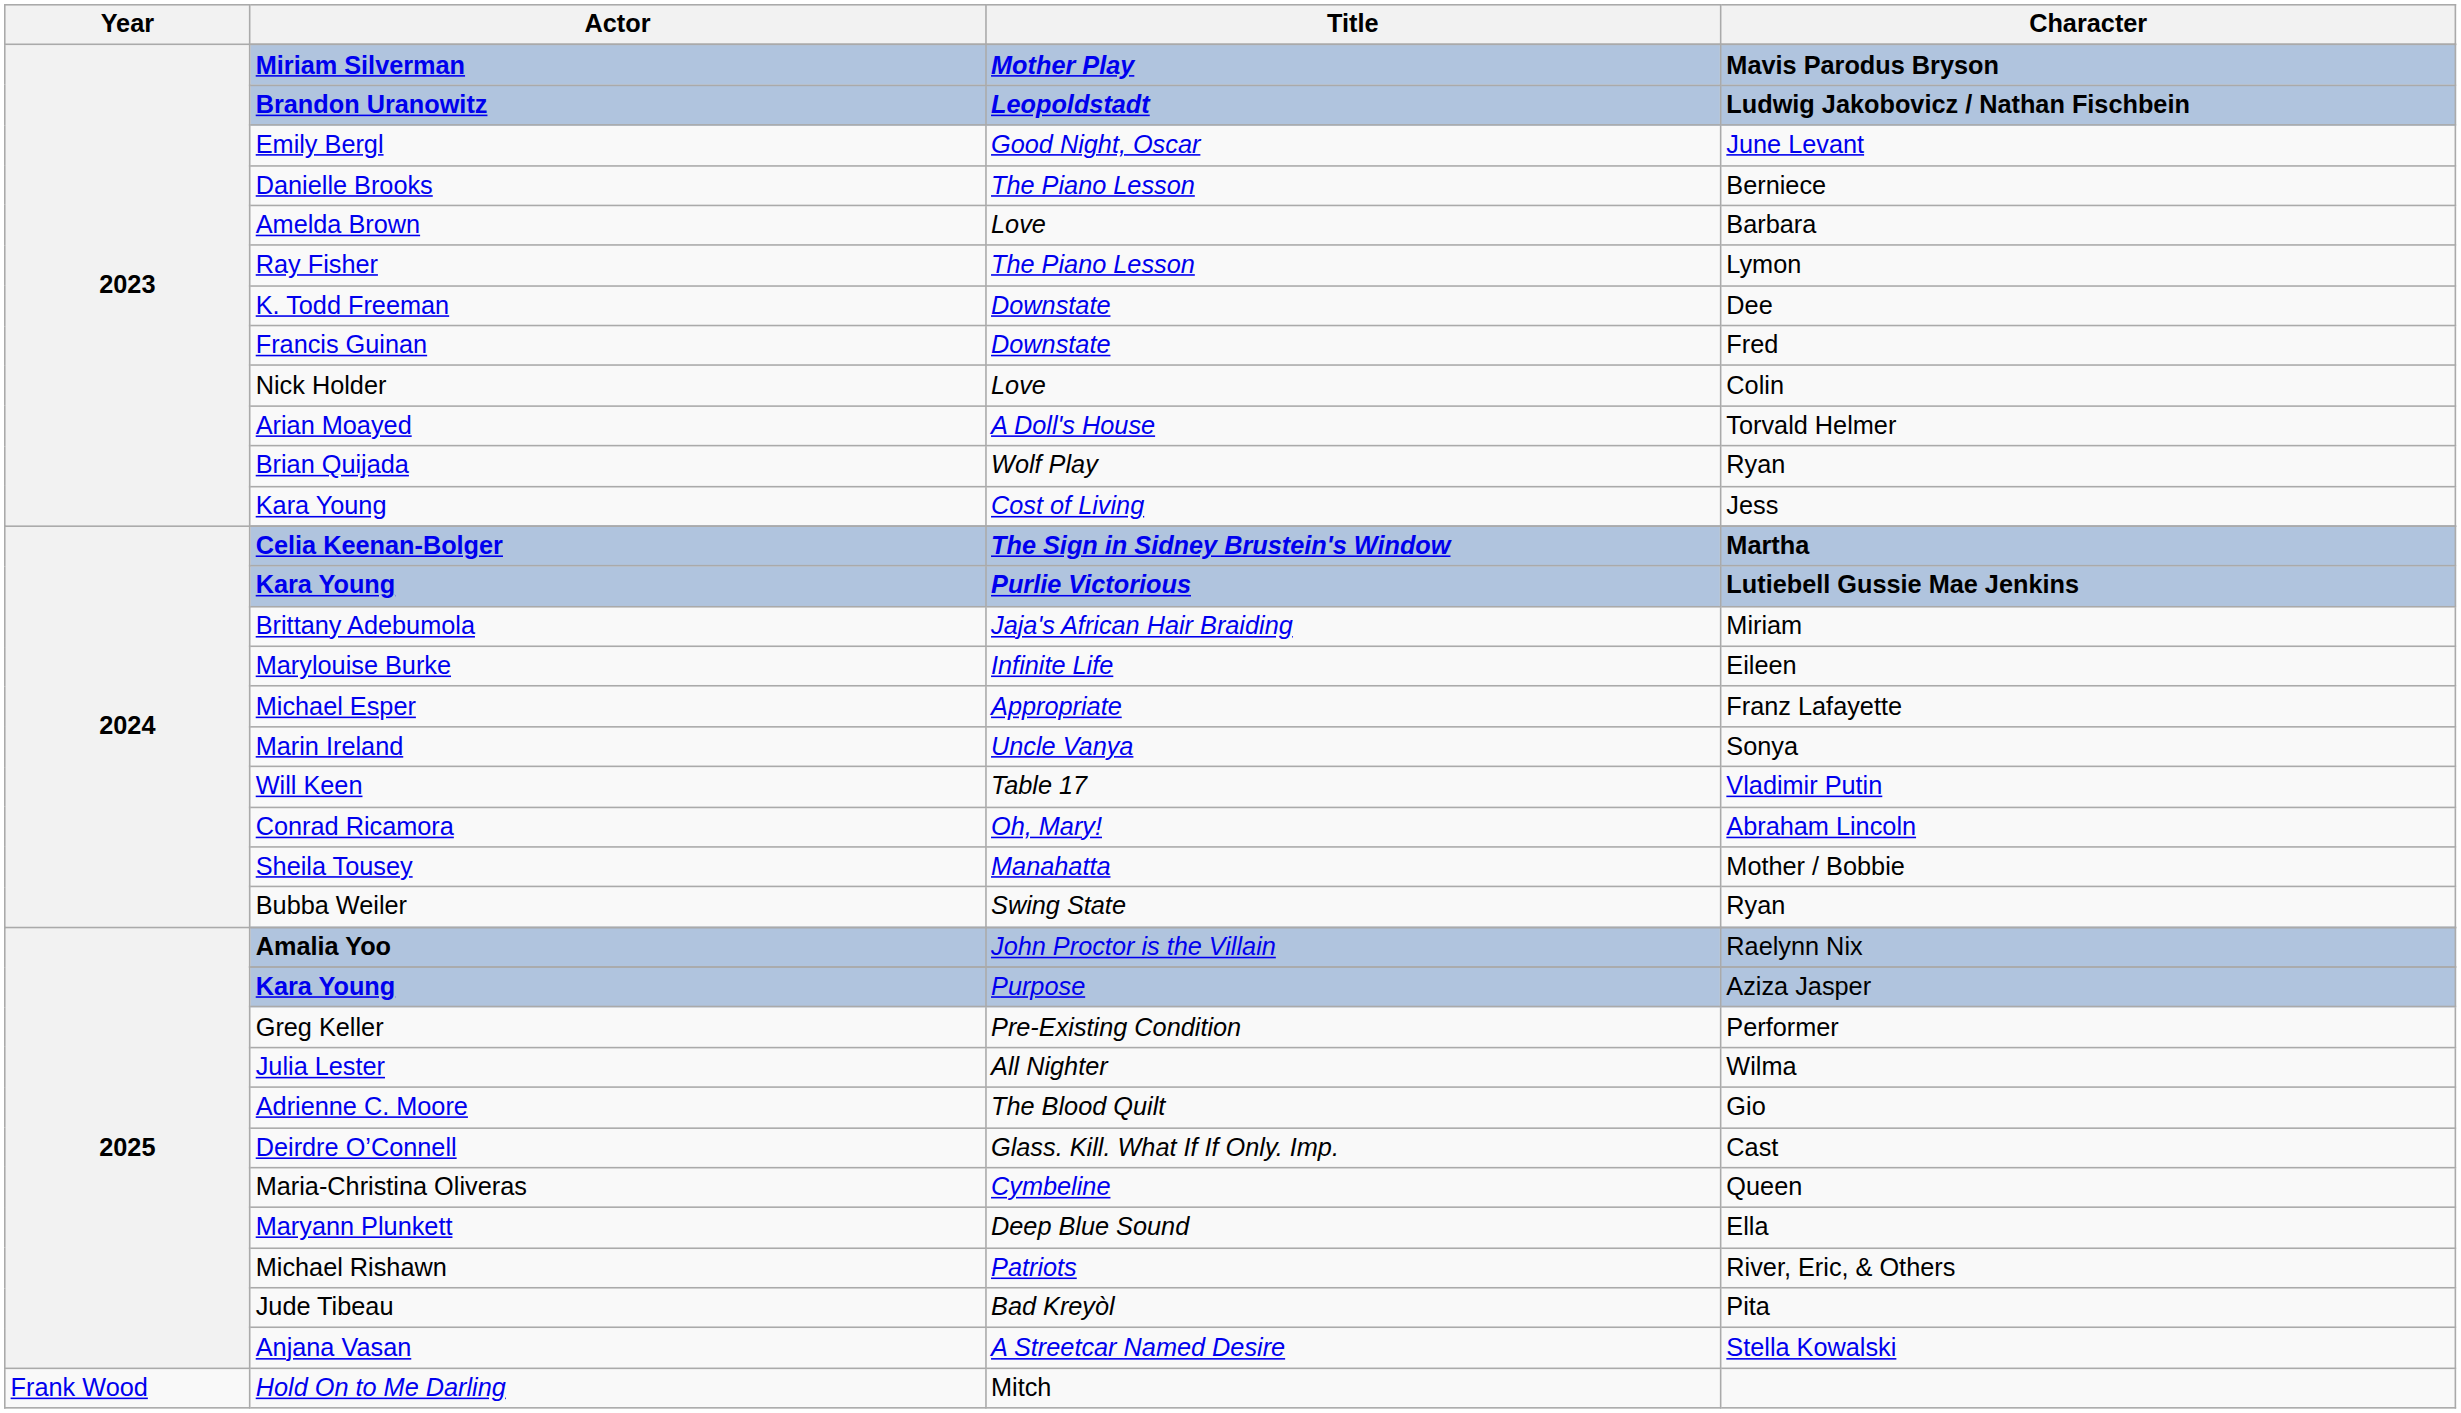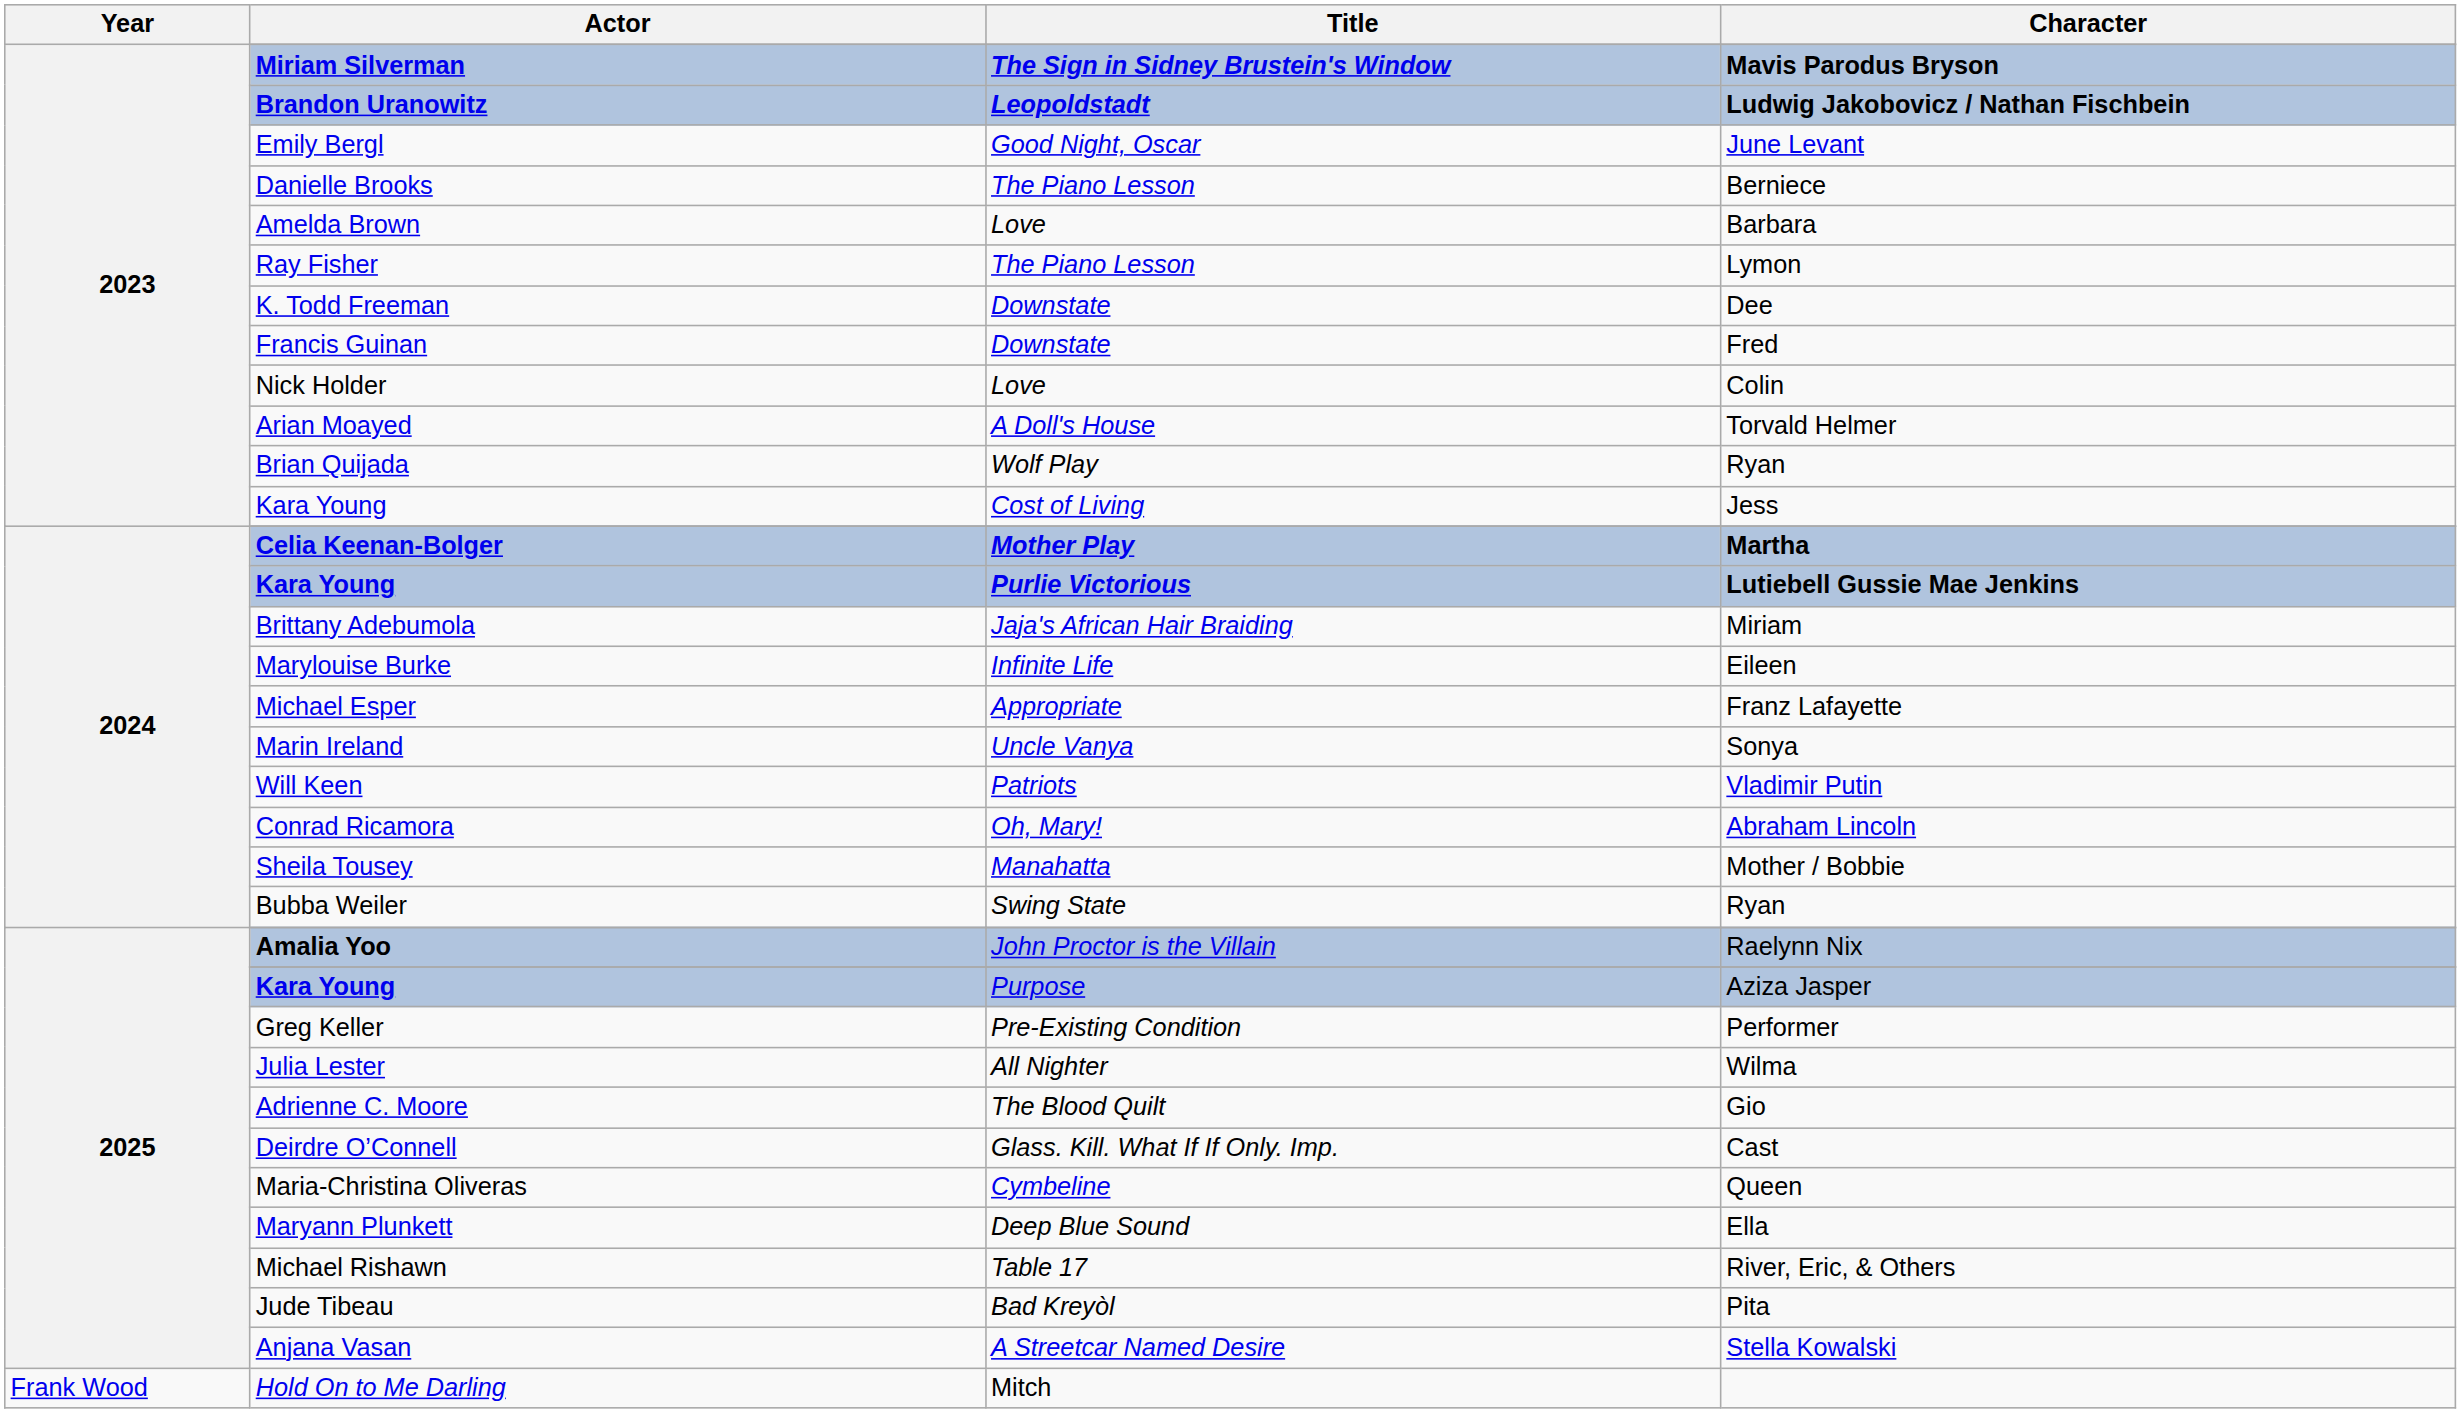Mavis Parodus Bryson | Title: Mother Play -> The Sign in Sidney Brustein's Window
Martha | Title: The Sign in Sidney Brustein's Window -> Mother Play
Vladimir Putin | Title: Table 17 -> Patriots
River, Eric, & Others | Title: Patriots -> Table 17
